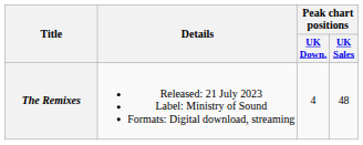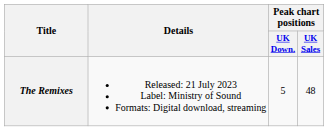The Remixes | Peak chart positions / UK Down.: 4 -> 5
